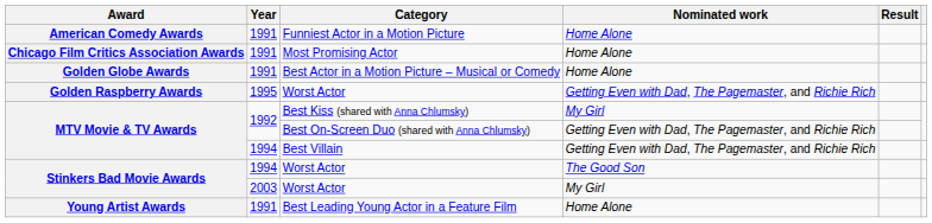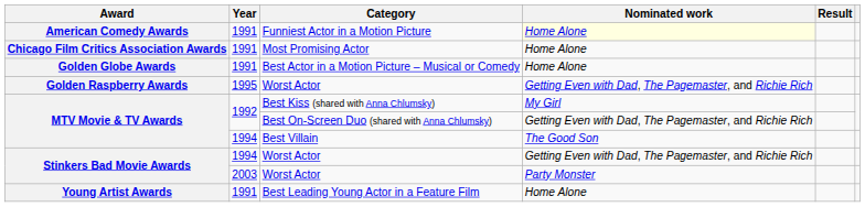Funniest Actor in a Motion Picture | Nominated work: no background -> lightyellow background
Best Villain | Nominated work: Getting Even with Dad, The Pagemaster, and Richie Rich -> The Good Son
1994 / Worst Actor | Nominated work: The Good Son -> Getting Even with Dad, The Pagemaster, and Richie Rich
2003 / Worst Actor | Nominated work: My Girl -> Party Monster
